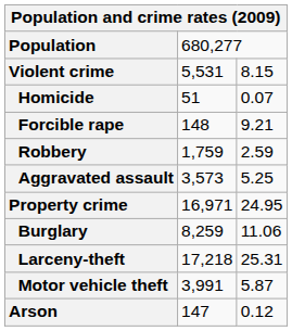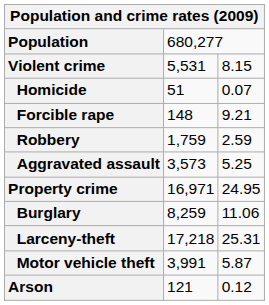Arson | column 2: 147 -> 121
